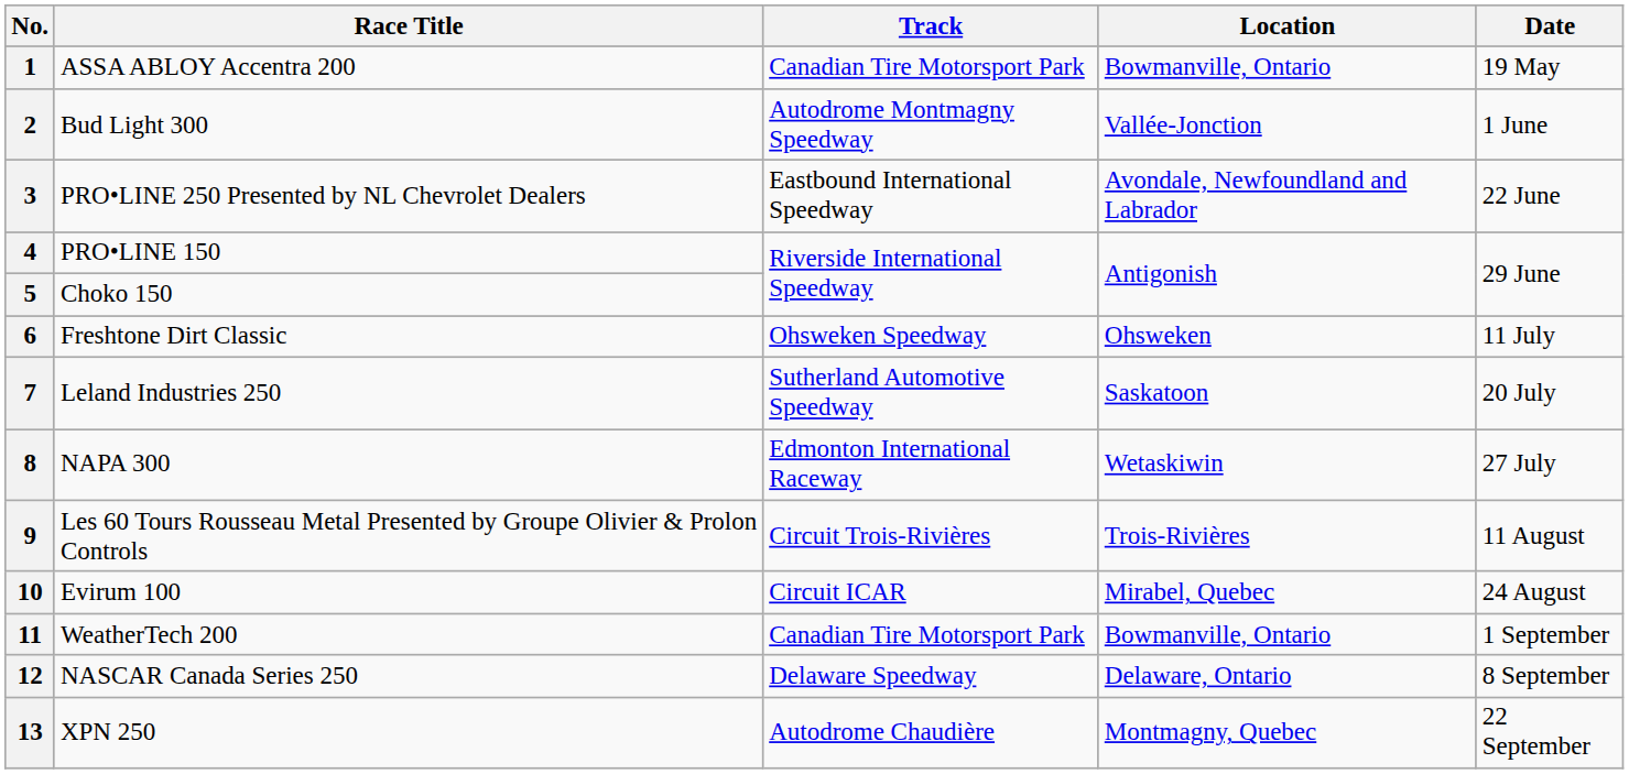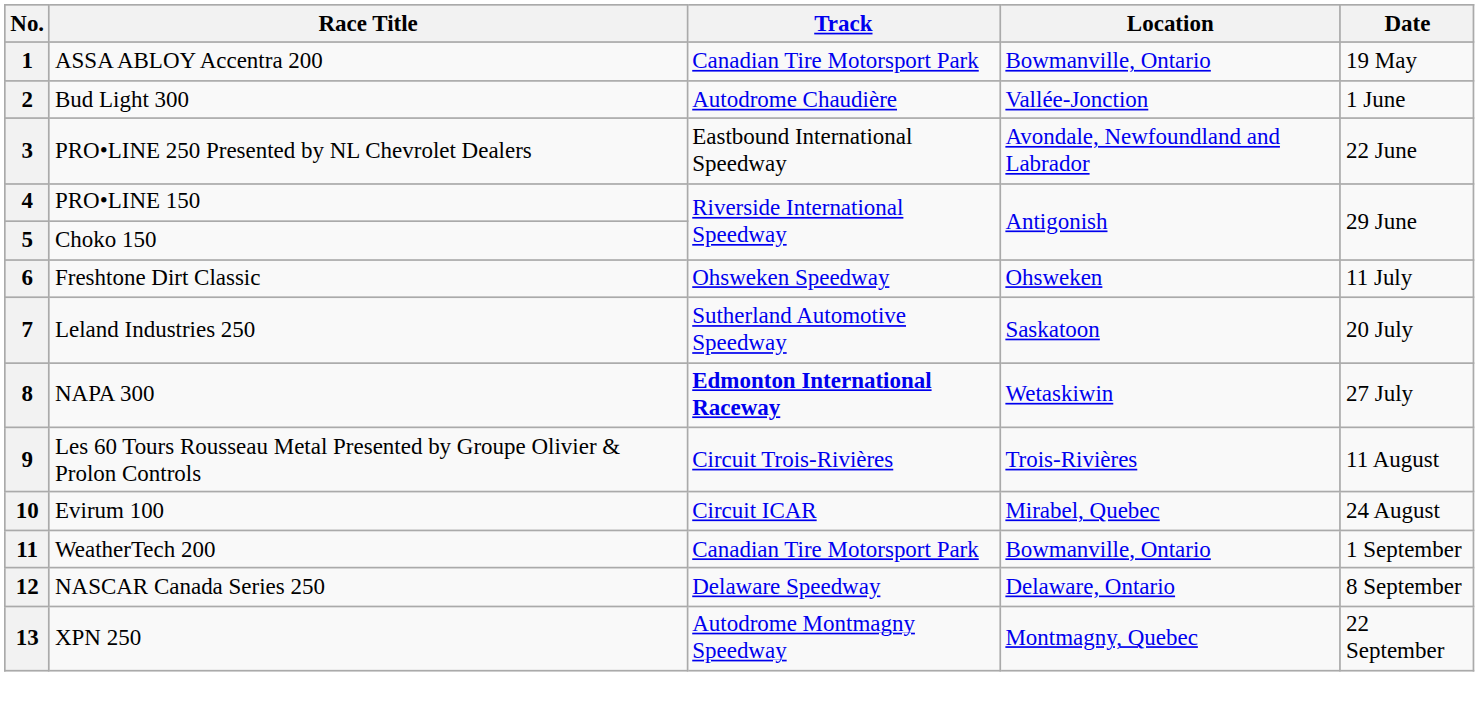2 | Track: Autodrome Montmagny Speedway -> Autodrome Chaudière
8 | Track: normal -> bold
13 | Track: Autodrome Chaudière -> Autodrome Montmagny Speedway
